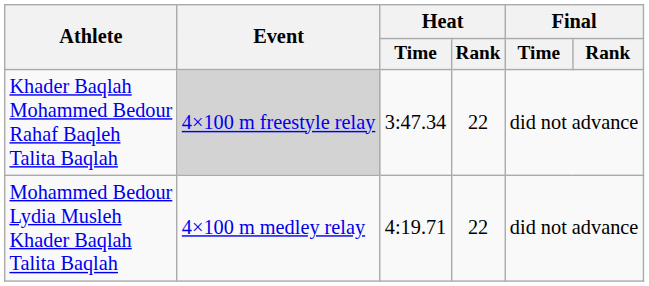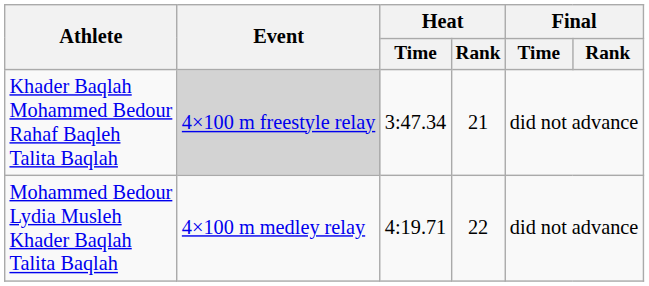Khader Baqlah Mohammed Bedour Rahaf Baqleh Talita Baqlah | Heat / Rank: 22 -> 21
